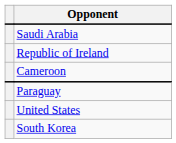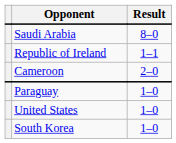+ column: Result | 8–0 | 1–1 | 2–0 | 1–0 | 1–0 | 1–0
